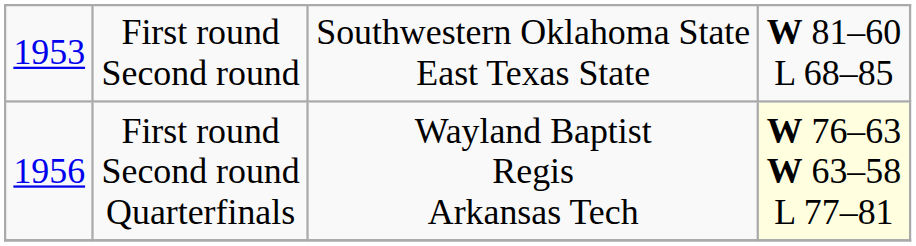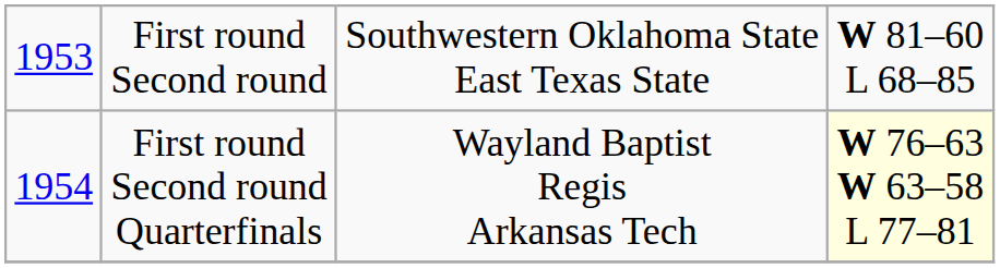First round Second round Quarterfinals | column 1: 1956 -> 1954
